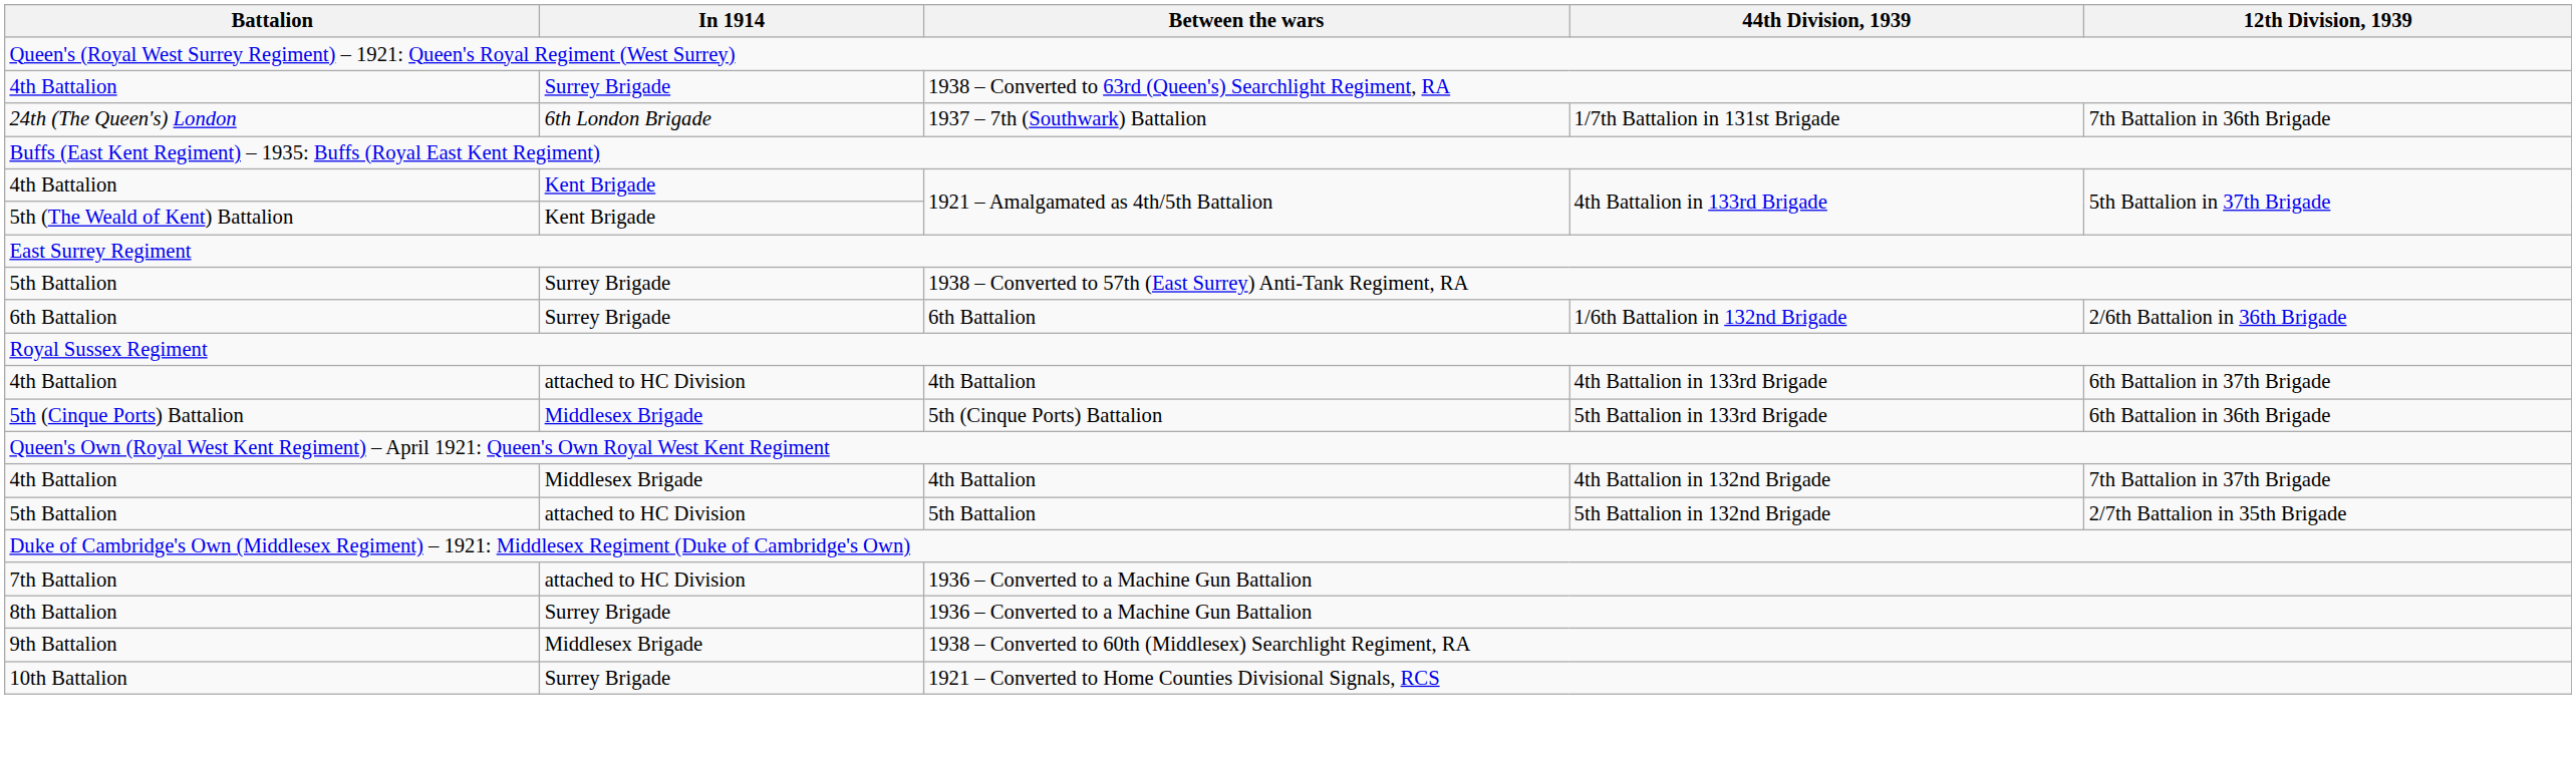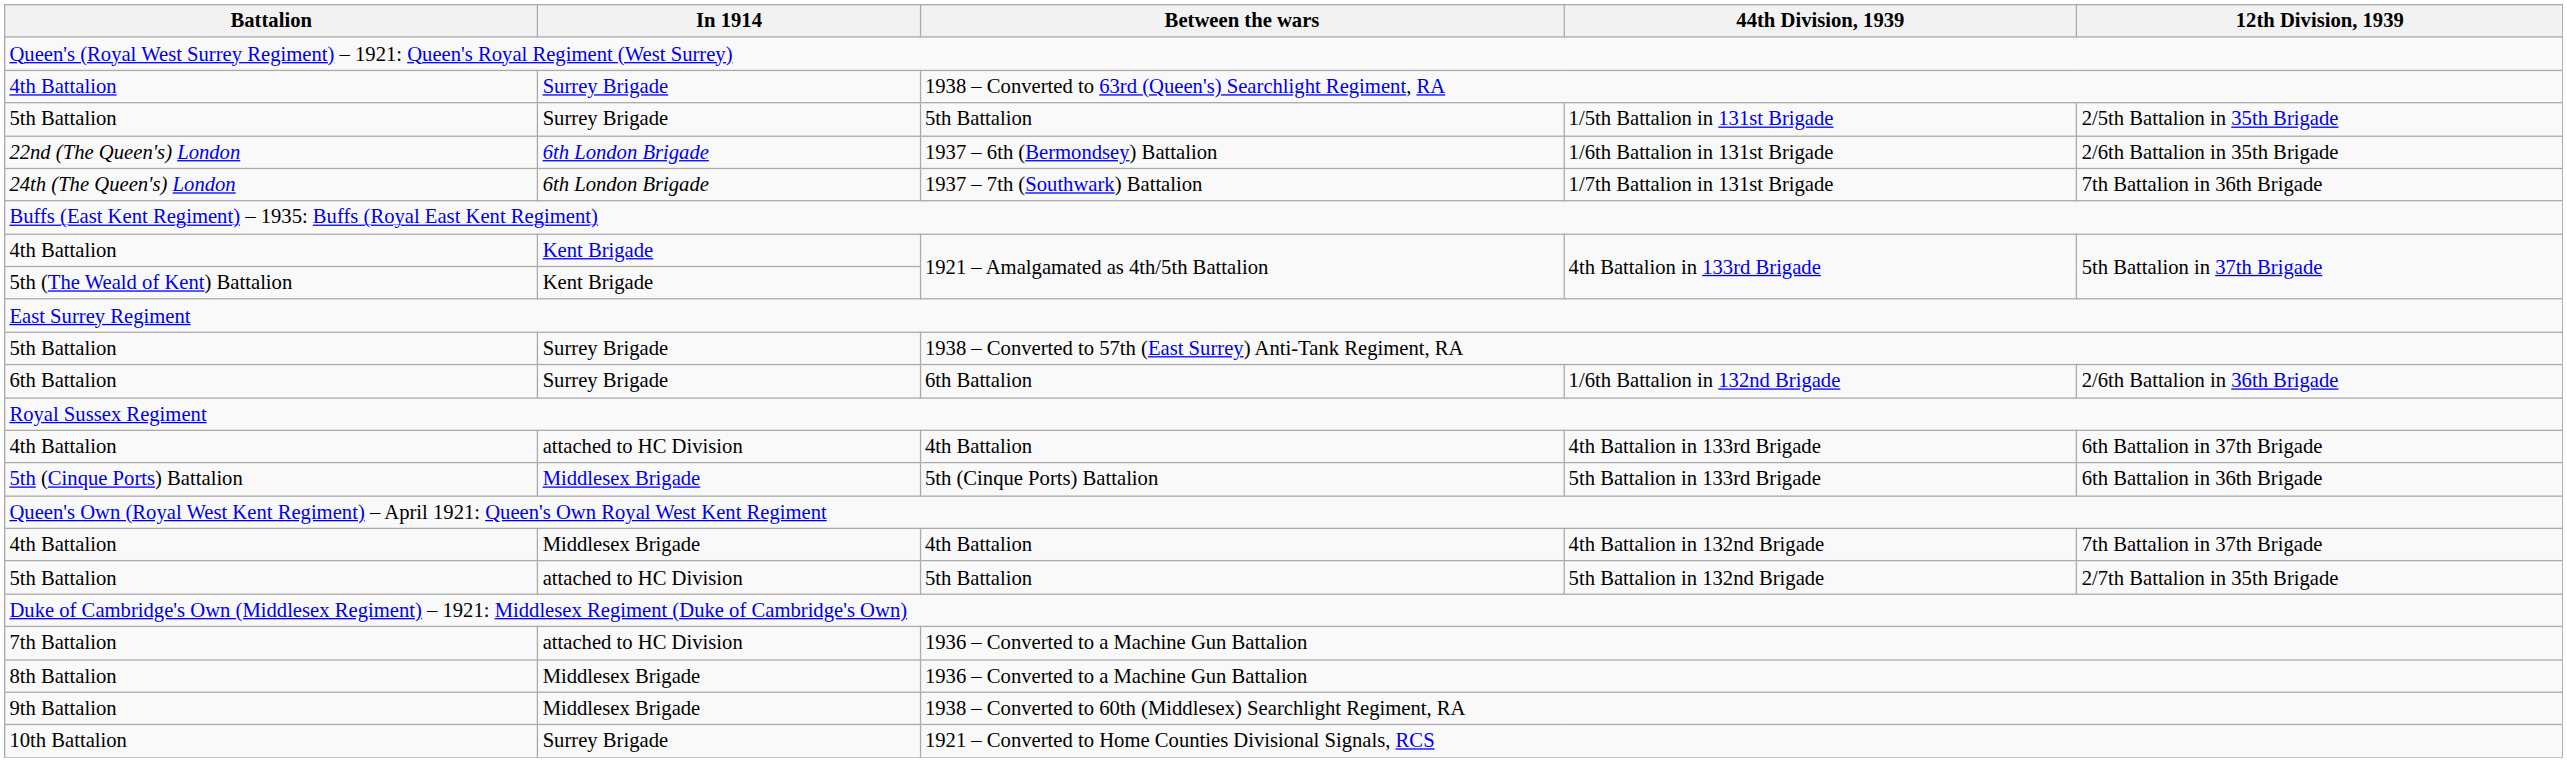+ row: 5th Battalion | Surrey Brigade | 5th Battalion | 1/5th Battalion in 131st Brigade | 2/5th Battalion in 35th Brigade
+ row: 22nd (The Queen's) London | 6th London Brigade | 1937 – 6th (Bermondsey) Battalion | 1/6th Battalion in 131st Brigade | 2/6th Battalion in 35th Brigade
8th Battalion / 1936 – Converted to a Machine Gun Battalion | In 1914: Surrey Brigade -> Middlesex Brigade
